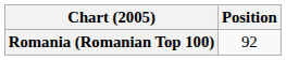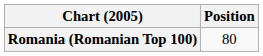Romania (Romanian Top 100) | Position: 92 -> 80
